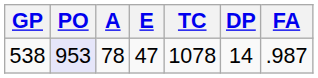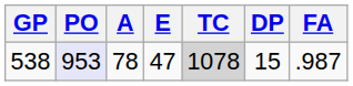538 | TC: no background -> lightgrey background
538 | DP: 14 -> 15
